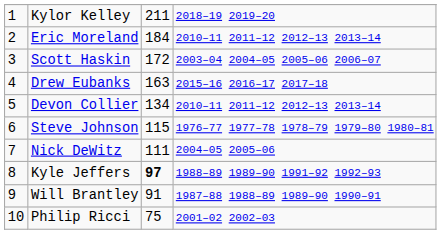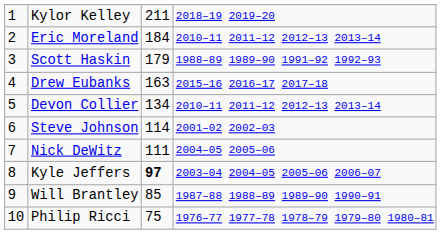Scott Haskin | column 3: 172 -> 179
Scott Haskin | column 4: 2003–04 2004–05 2005–06 2006–07 -> 1988–89 1989–90 1991–92 1992–93
Steve Johnson | column 3: 115 -> 114
Steve Johnson | column 4: 1976–77 1977–78 1978–79 1979–80 1980–81 -> 2001–02 2002–03
Kyle Jeffers | column 4: 1988–89 1989–90 1991–92 1992–93 -> 2003–04 2004–05 2005–06 2006–07
Will Brantley | column 3: 91 -> 85
Philip Ricci | column 4: 2001–02 2002–03 -> 1976–77 1977–78 1978–79 1979–80 1980–81
